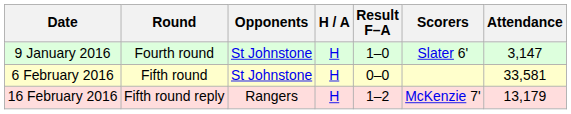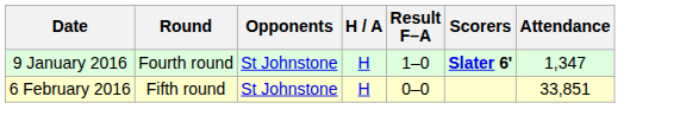9 January 2016 | Scorers: normal -> bold
9 January 2016 | Attendance: 3,147 -> 1,347
6 February 2016 | Attendance: 33,581 -> 33,851
- row: 16 February 2016 | Fifth round reply | Rangers | H | 1–2 | McKenzie 7' | 13,179
